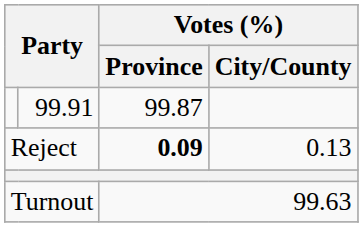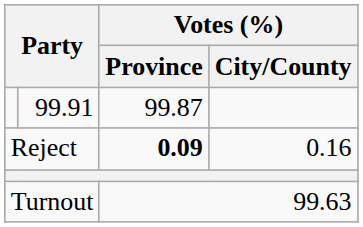Reject | Votes (%) / City/County: 0.13 -> 0.16
